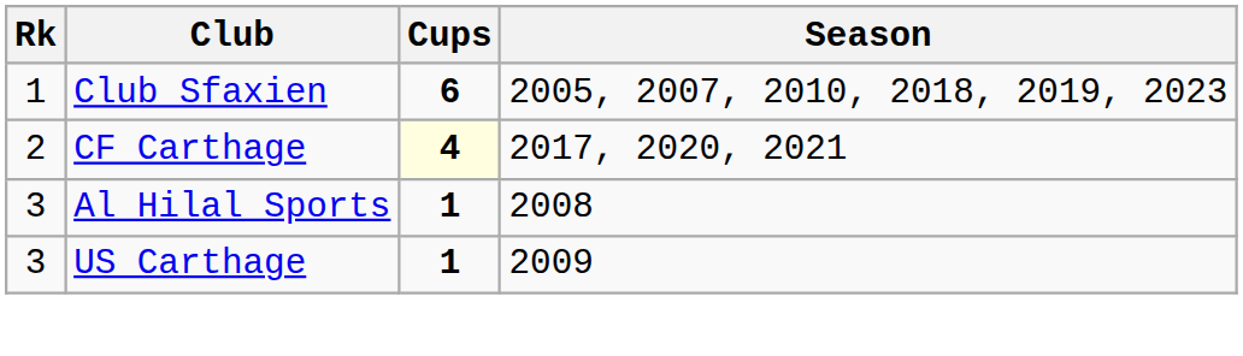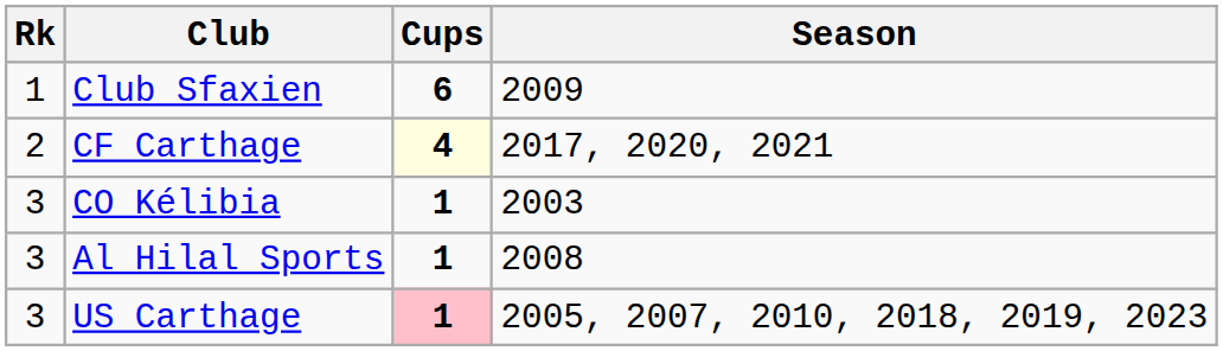Club Sfaxien | Season: 2005, 2007, 2010, 2018, 2019, 2023 -> 2009
+ row: 3 | CO Kélibia | 1 | 2003
US Carthage | Cups: no background -> pink background
US Carthage | Season: 2009 -> 2005, 2007, 2010, 2018, 2019, 2023
